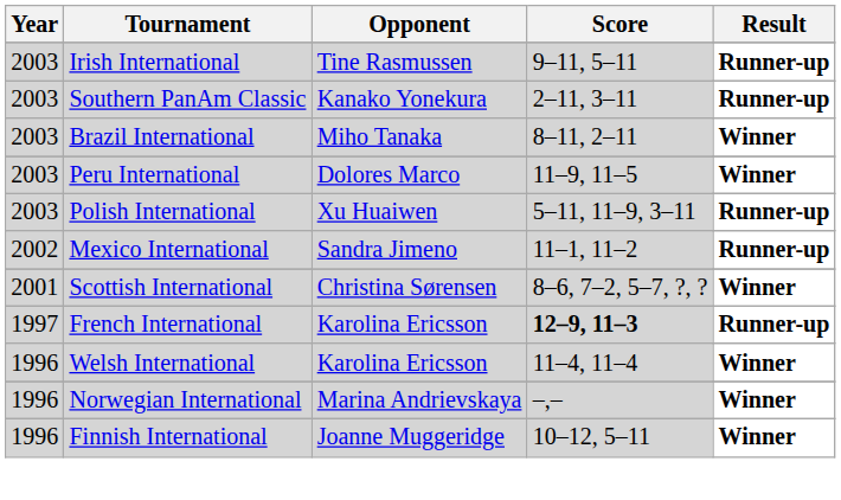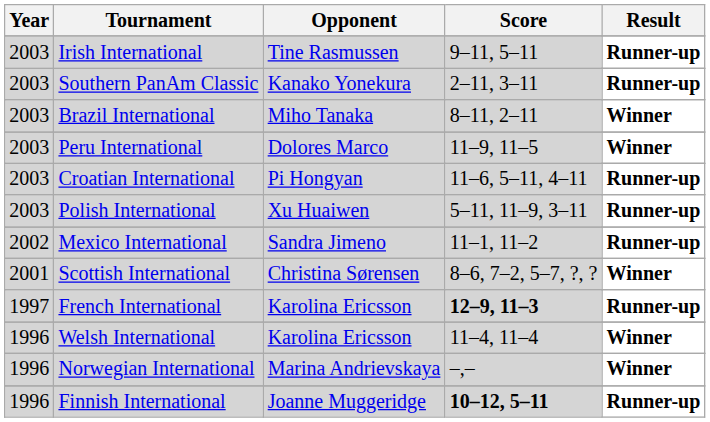+ row: 2003 | Croatian International | Pi Hongyan | 11–6, 5–11, 4–11 | Runner-up
Finnish International | Score: normal -> bold
Finnish International | Result: Winner -> Runner-up
